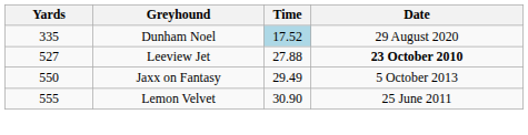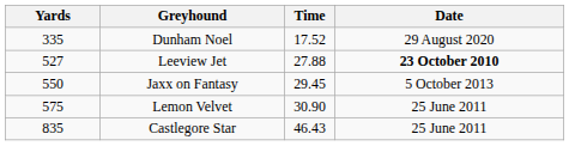Dunham Noel | Time: lightblue background -> no background
Jaxx on Fantasy | Time: 29.49 -> 29.45
Lemon Velvet | Yards: 555 -> 575
+ row: 835 | Castlegore Star | 46.43 | 25 June 2011
